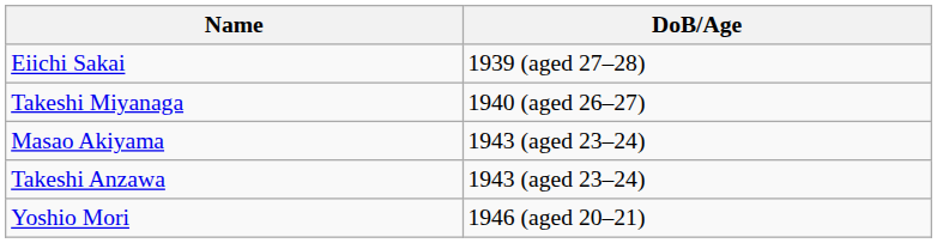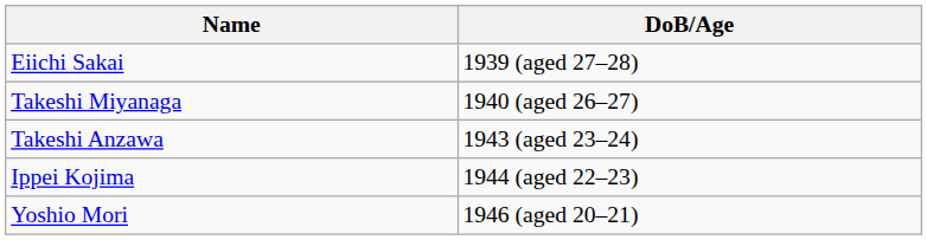- row: Masao Akiyama | 1943 (aged 23–24)
+ row: Ippei Kojima | 1944 (aged 22–23)
